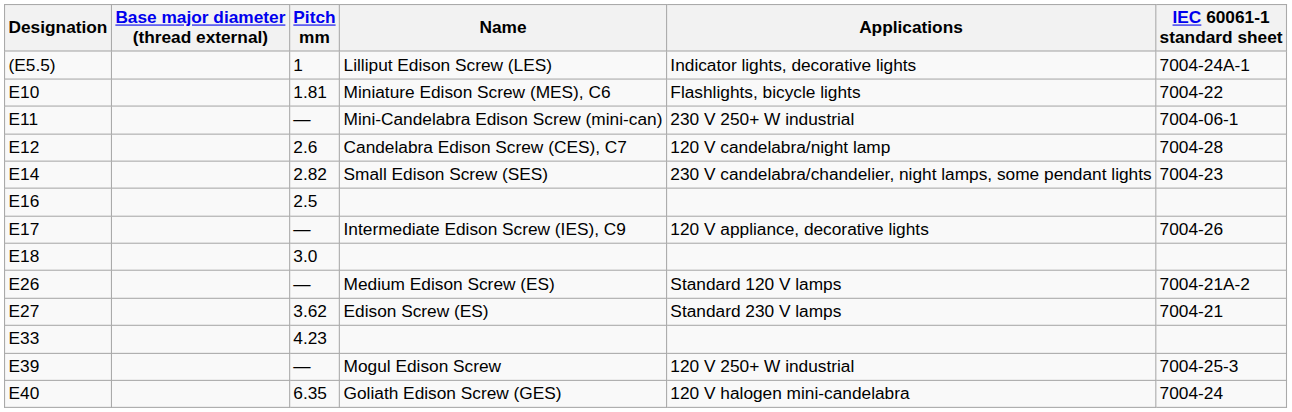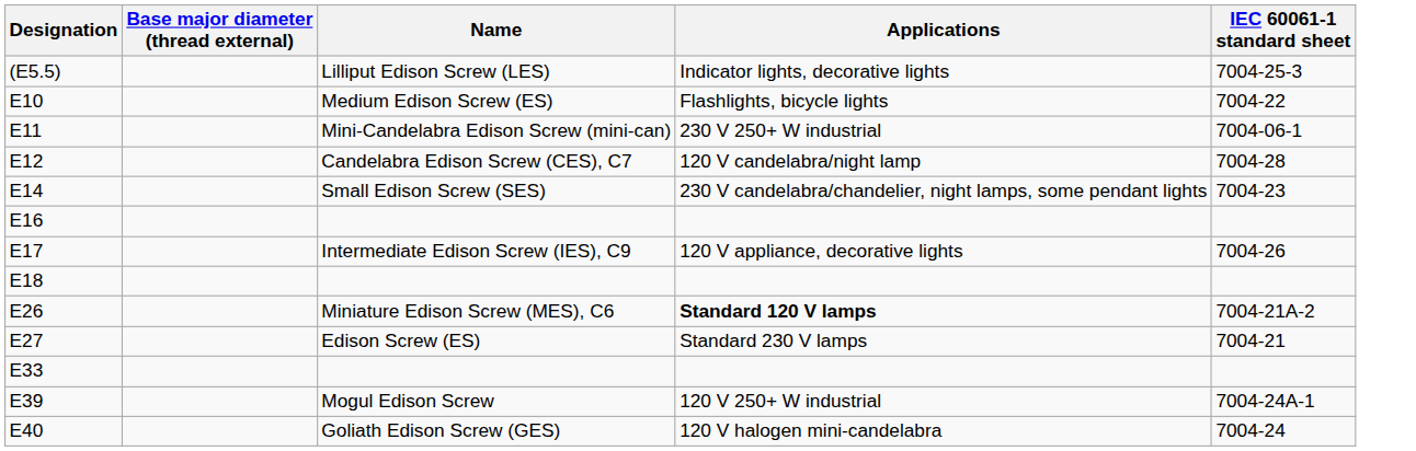- column: Pitch mm | 1 | 1.81 | — | 2.6 | 2.82 | 2.5 | — | 3.0 | — | 3.62 | 4.23 | — | 6.35
(E5.5) | IEC 60061-1 standard sheet: 7004-24A-1 -> 7004-25-3
E10 | Name: Miniature Edison Screw (MES), C6 -> Medium Edison Screw (ES)
E26 | Name: Medium Edison Screw (ES) -> Miniature Edison Screw (MES), C6
E26 | Applications: normal -> bold
E39 | IEC 60061-1 standard sheet: 7004-25-3 -> 7004-24A-1
